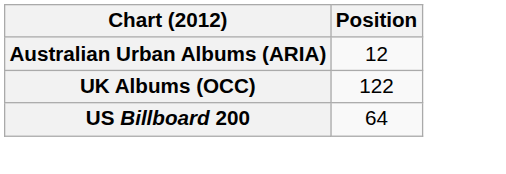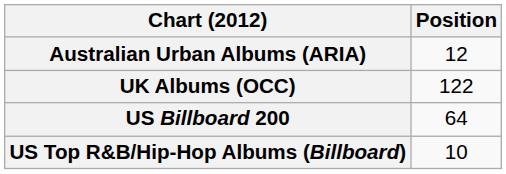+ row: US Top R&B/Hip-Hop Albums (Billboard) | 10
